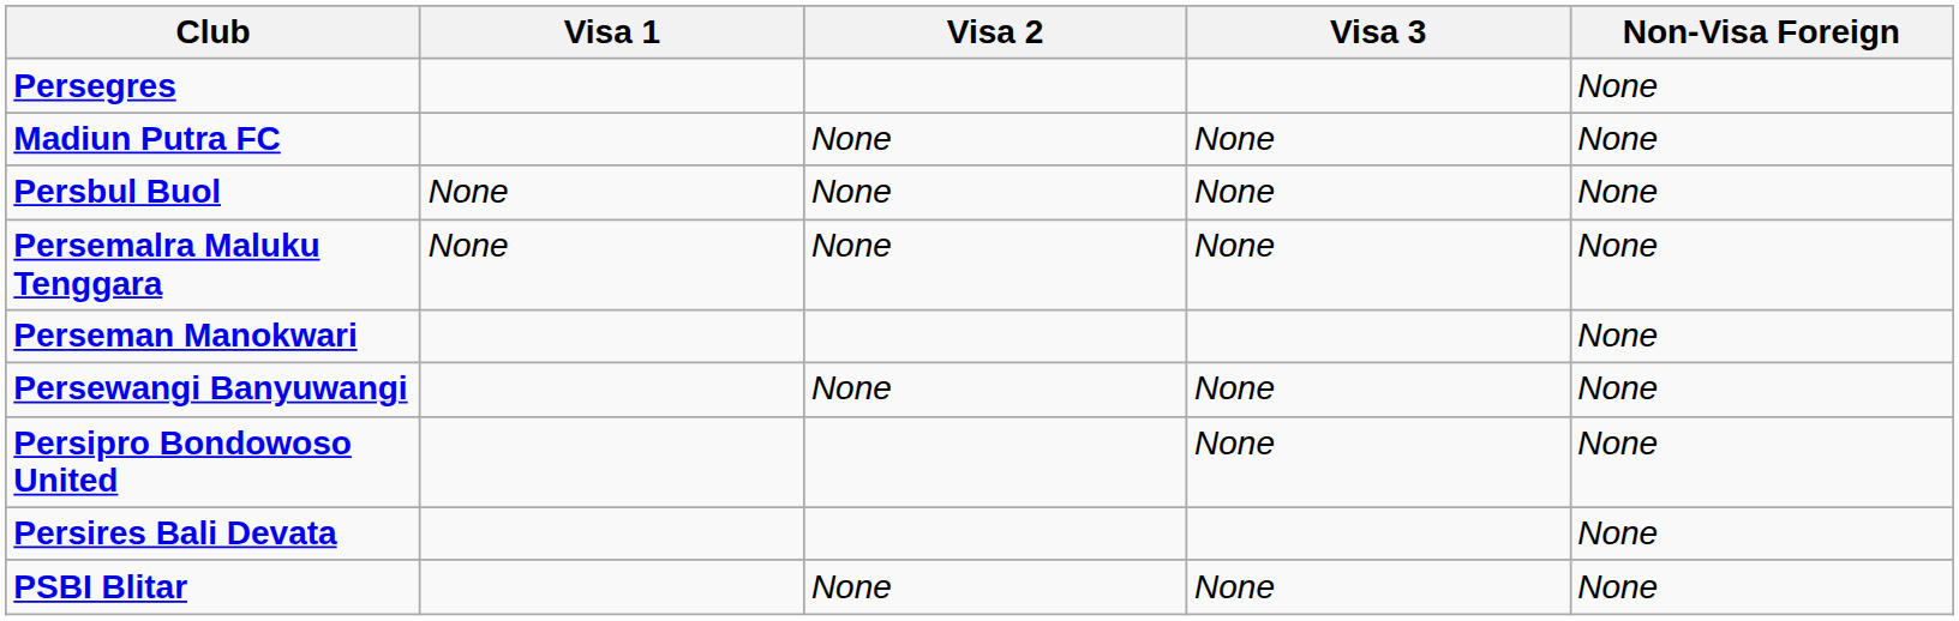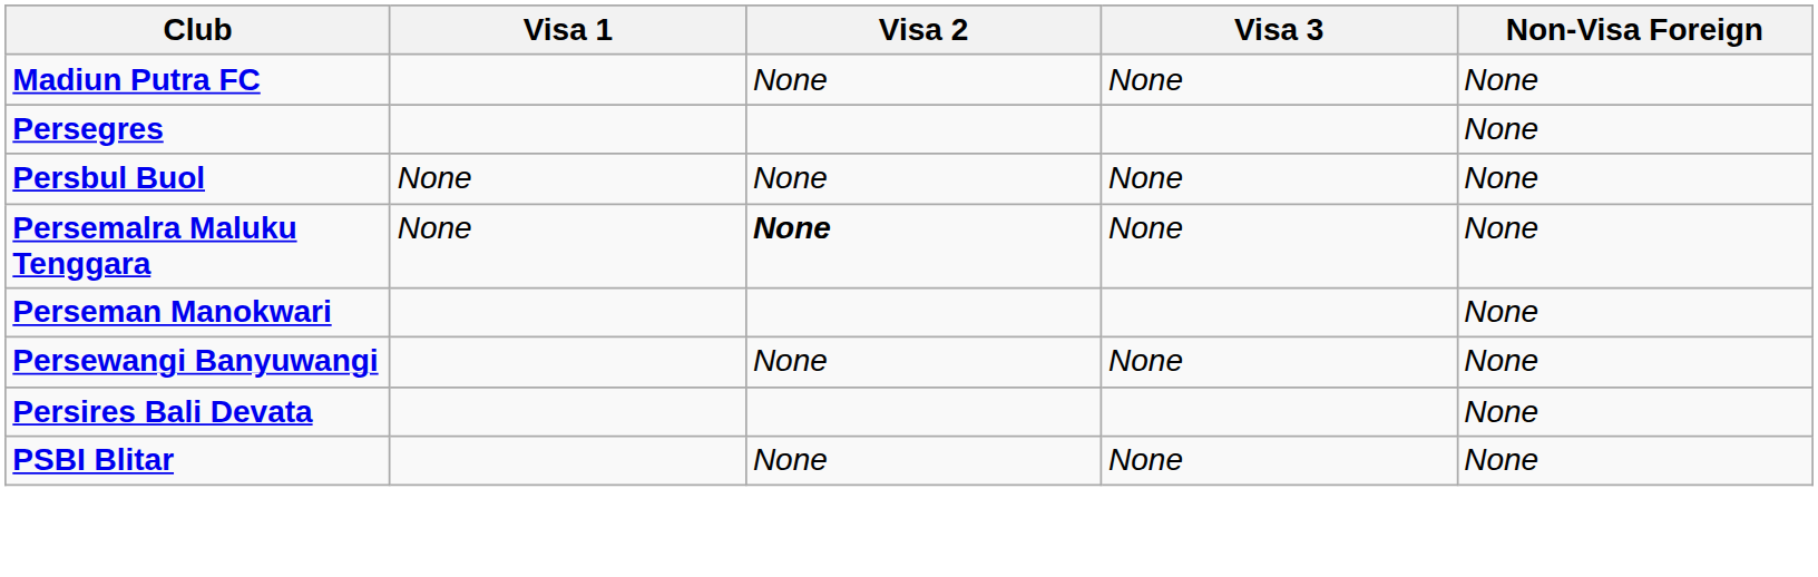rows swapped: Persegres <-> Madiun Putra FC
Persemalra Maluku Tenggara | Visa 2: normal -> bold
- row: Persipro Bondowoso United | None | None
